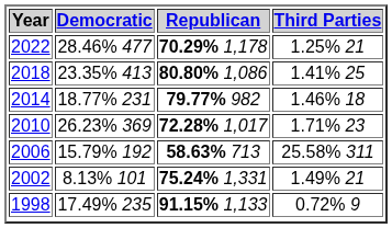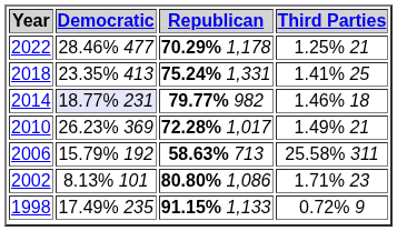2018 | Republican: 80.80% 1,086 -> 75.24% 1,331
2014 | Democratic: no background -> lavender background
2010 | Third Parties: 1.71% 23 -> 1.49% 21
2002 | Republican: 75.24% 1,331 -> 80.80% 1,086
2002 | Third Parties: 1.49% 21 -> 1.71% 23
